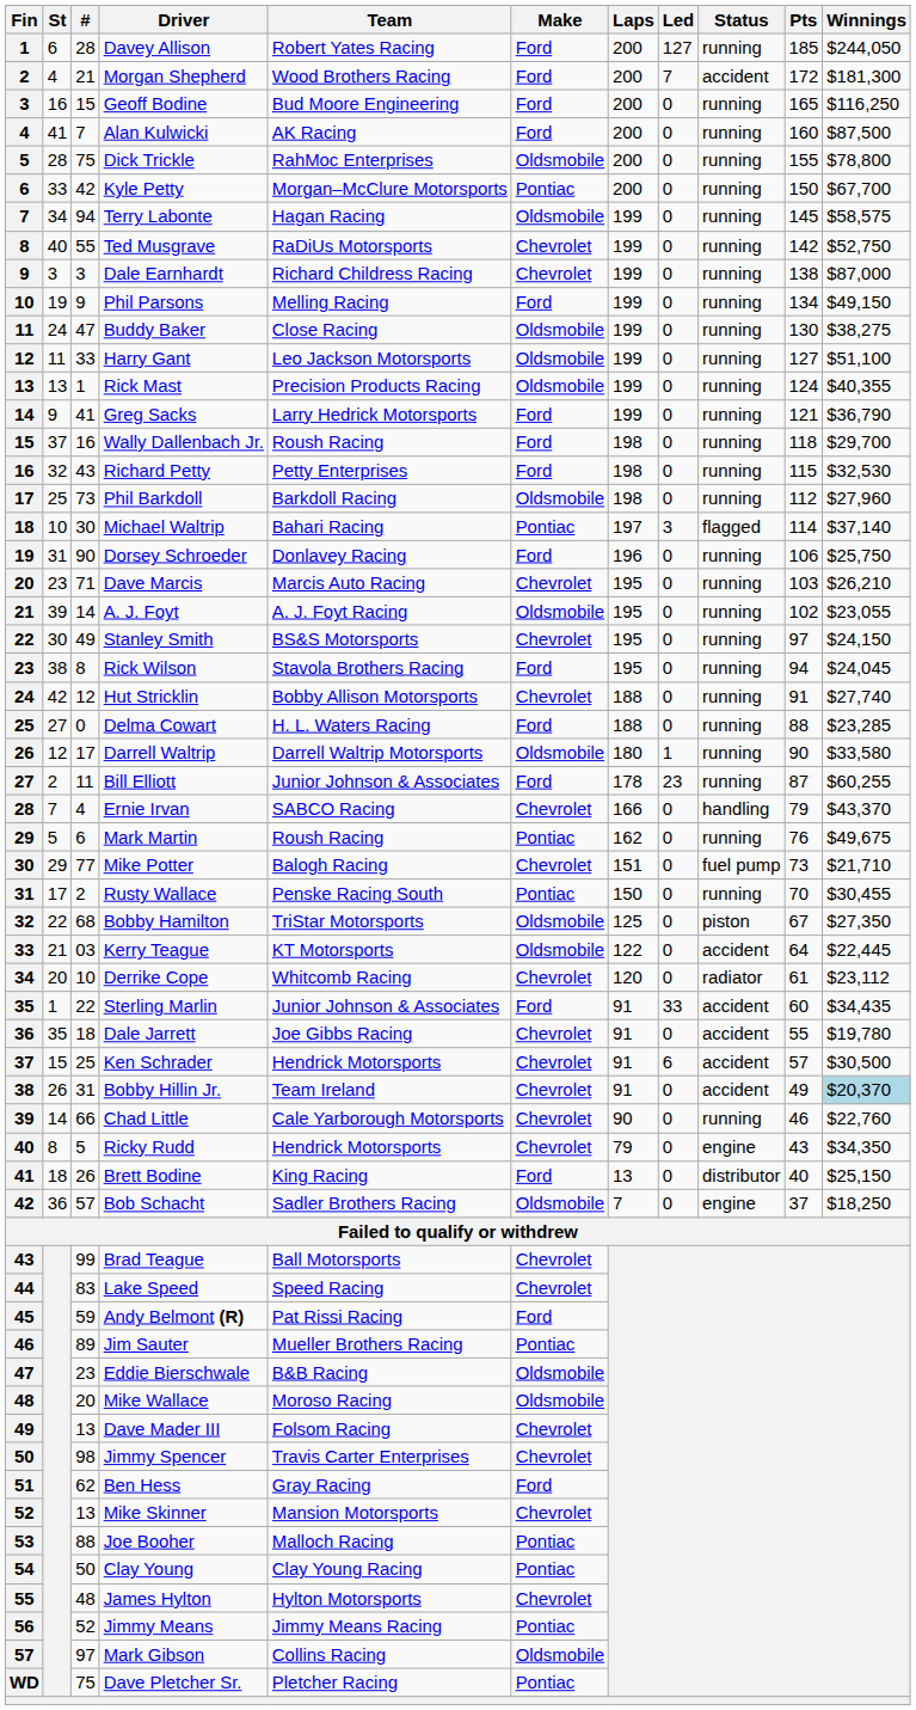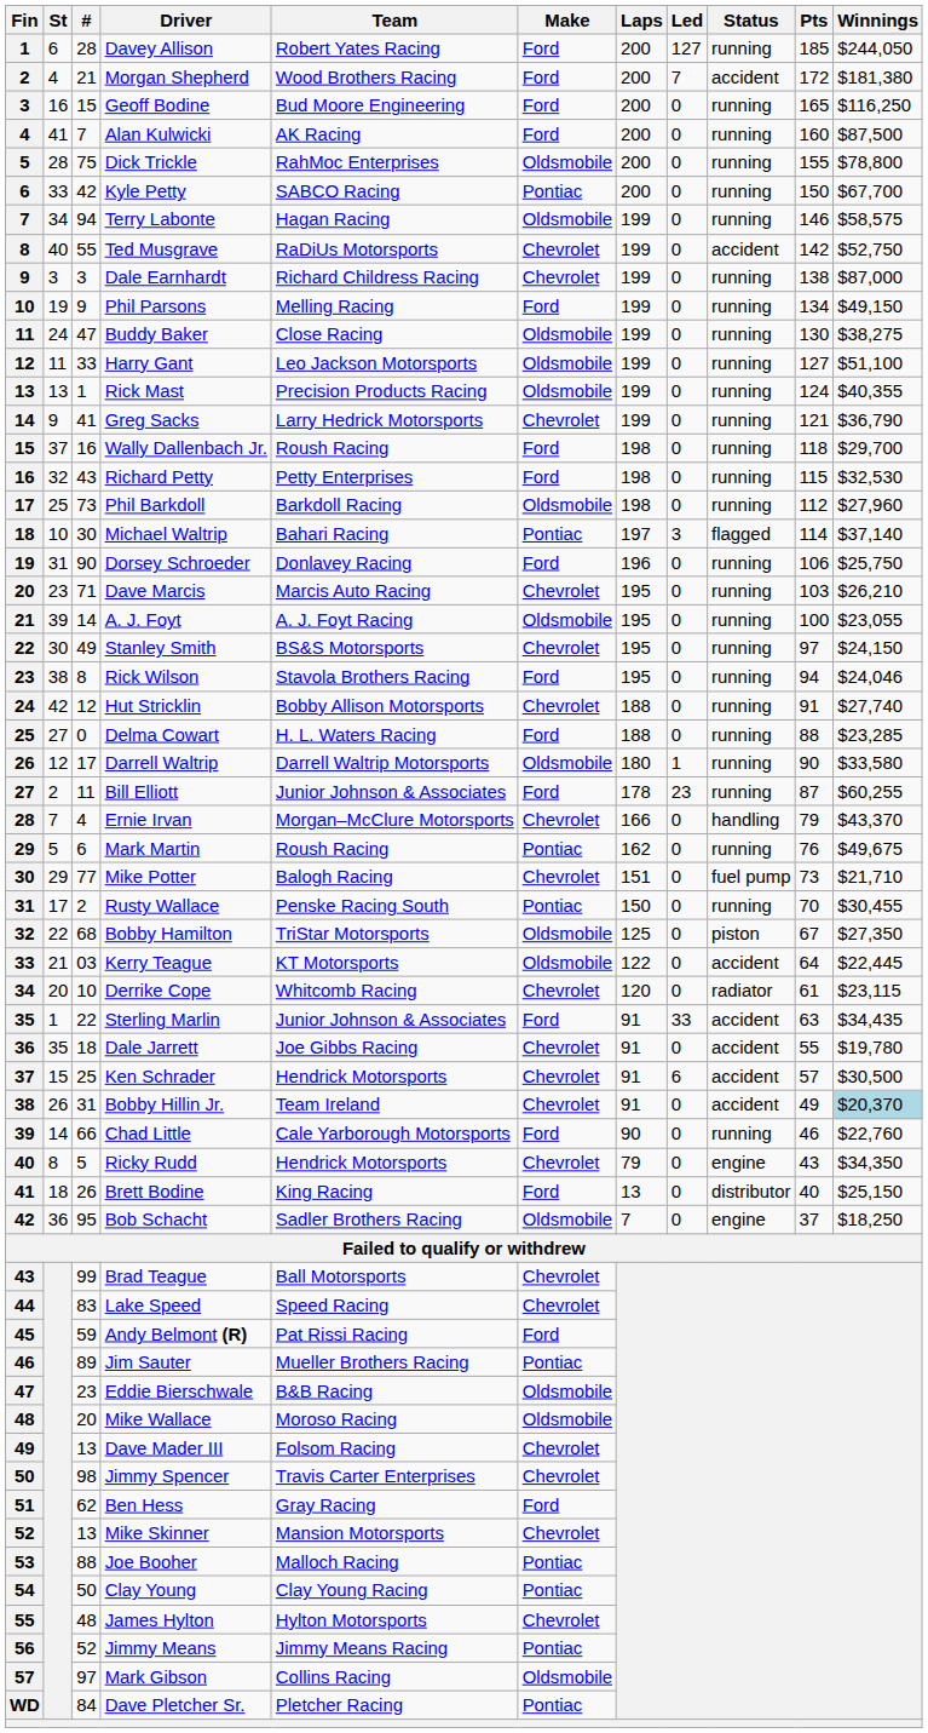Morgan Shepherd | Winnings: $181,300 -> $181,380
Kyle Petty | Team: Morgan–McClure Motorsports -> SABCO Racing
Terry Labonte | Pts: 145 -> 146
Ted Musgrave | Status: running -> accident
Greg Sacks | Make: Ford -> Chevrolet
A. J. Foyt | Pts: 102 -> 100
Rick Wilson | Winnings: $24,045 -> $24,046
Ernie Irvan | Team: SABCO Racing -> Morgan–McClure Motorsports
Derrike Cope | Winnings: $23,112 -> $23,115
Sterling Marlin | Pts: 60 -> 63
Chad Little | Make: Chevrolet -> Ford
Bob Schacht | #: 57 -> 95
Dave Pletcher Sr. | #: 75 -> 84
